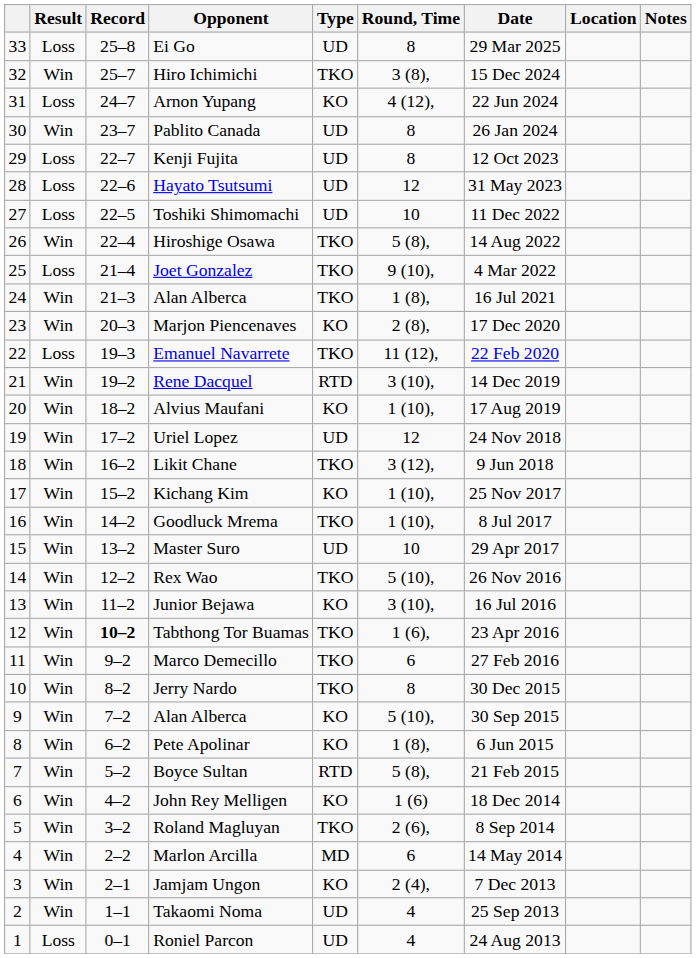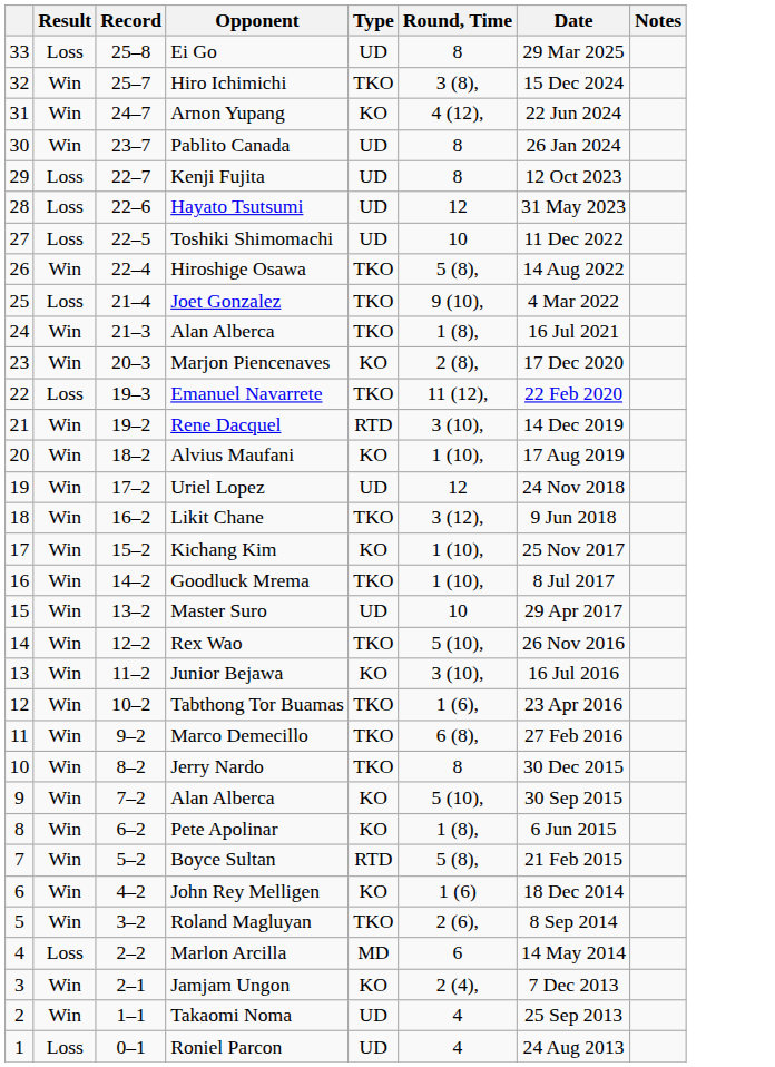- column: Location
Arnon Yupang | Result: Loss -> Win
Tabthong Tor Buamas | Record: bold -> normal
Marco Demecillo | Round, Time: 6 -> 6 (8),
Marlon Arcilla | Result: Win -> Loss
